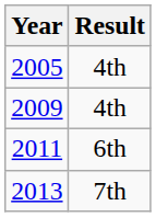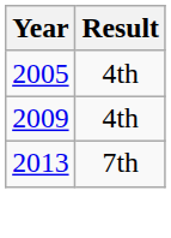- row: 2011 | 6th
